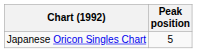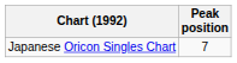Japanese Oricon Singles Chart | Peak position: 5 -> 7
